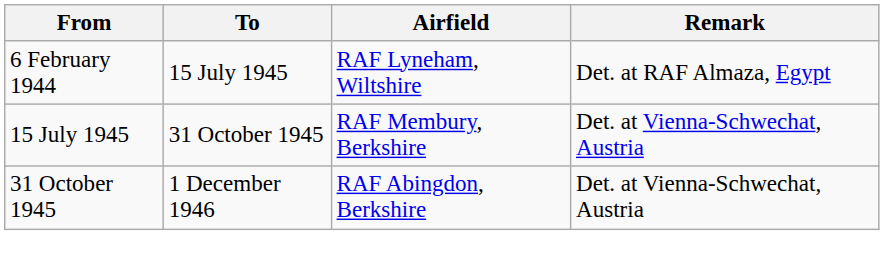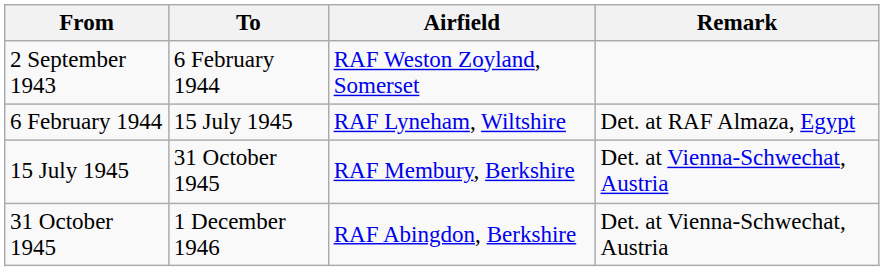+ row: 2 September 1943 | 6 February 1944 | RAF Weston Zoyland, Somerset
